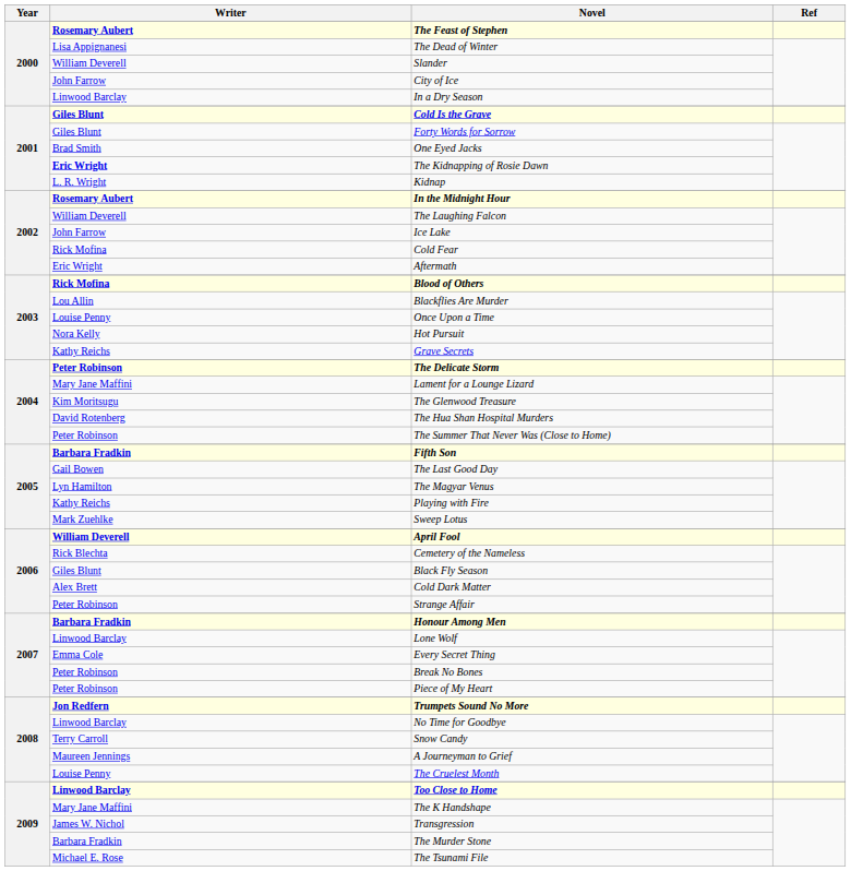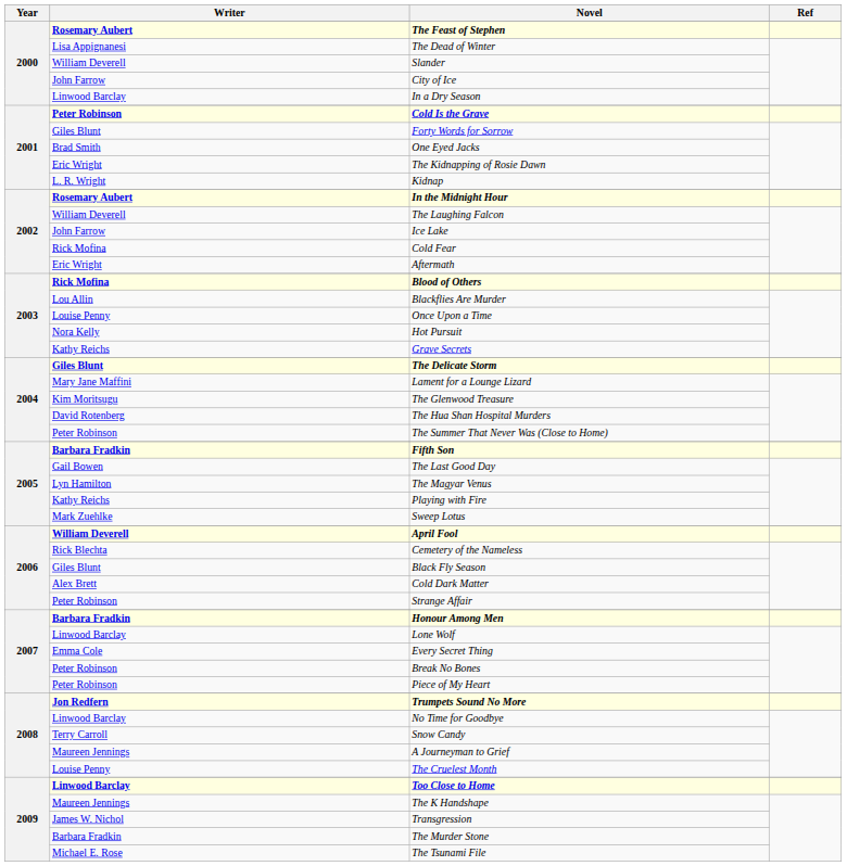Cold Is the Grave | Writer: Giles Blunt -> Peter Robinson
The Kidnapping of Rosie Dawn | Writer: bold -> normal
The Delicate Storm | Writer: Peter Robinson -> Giles Blunt
The K Handshape | Writer: Mary Jane Maffini -> Maureen Jennings
